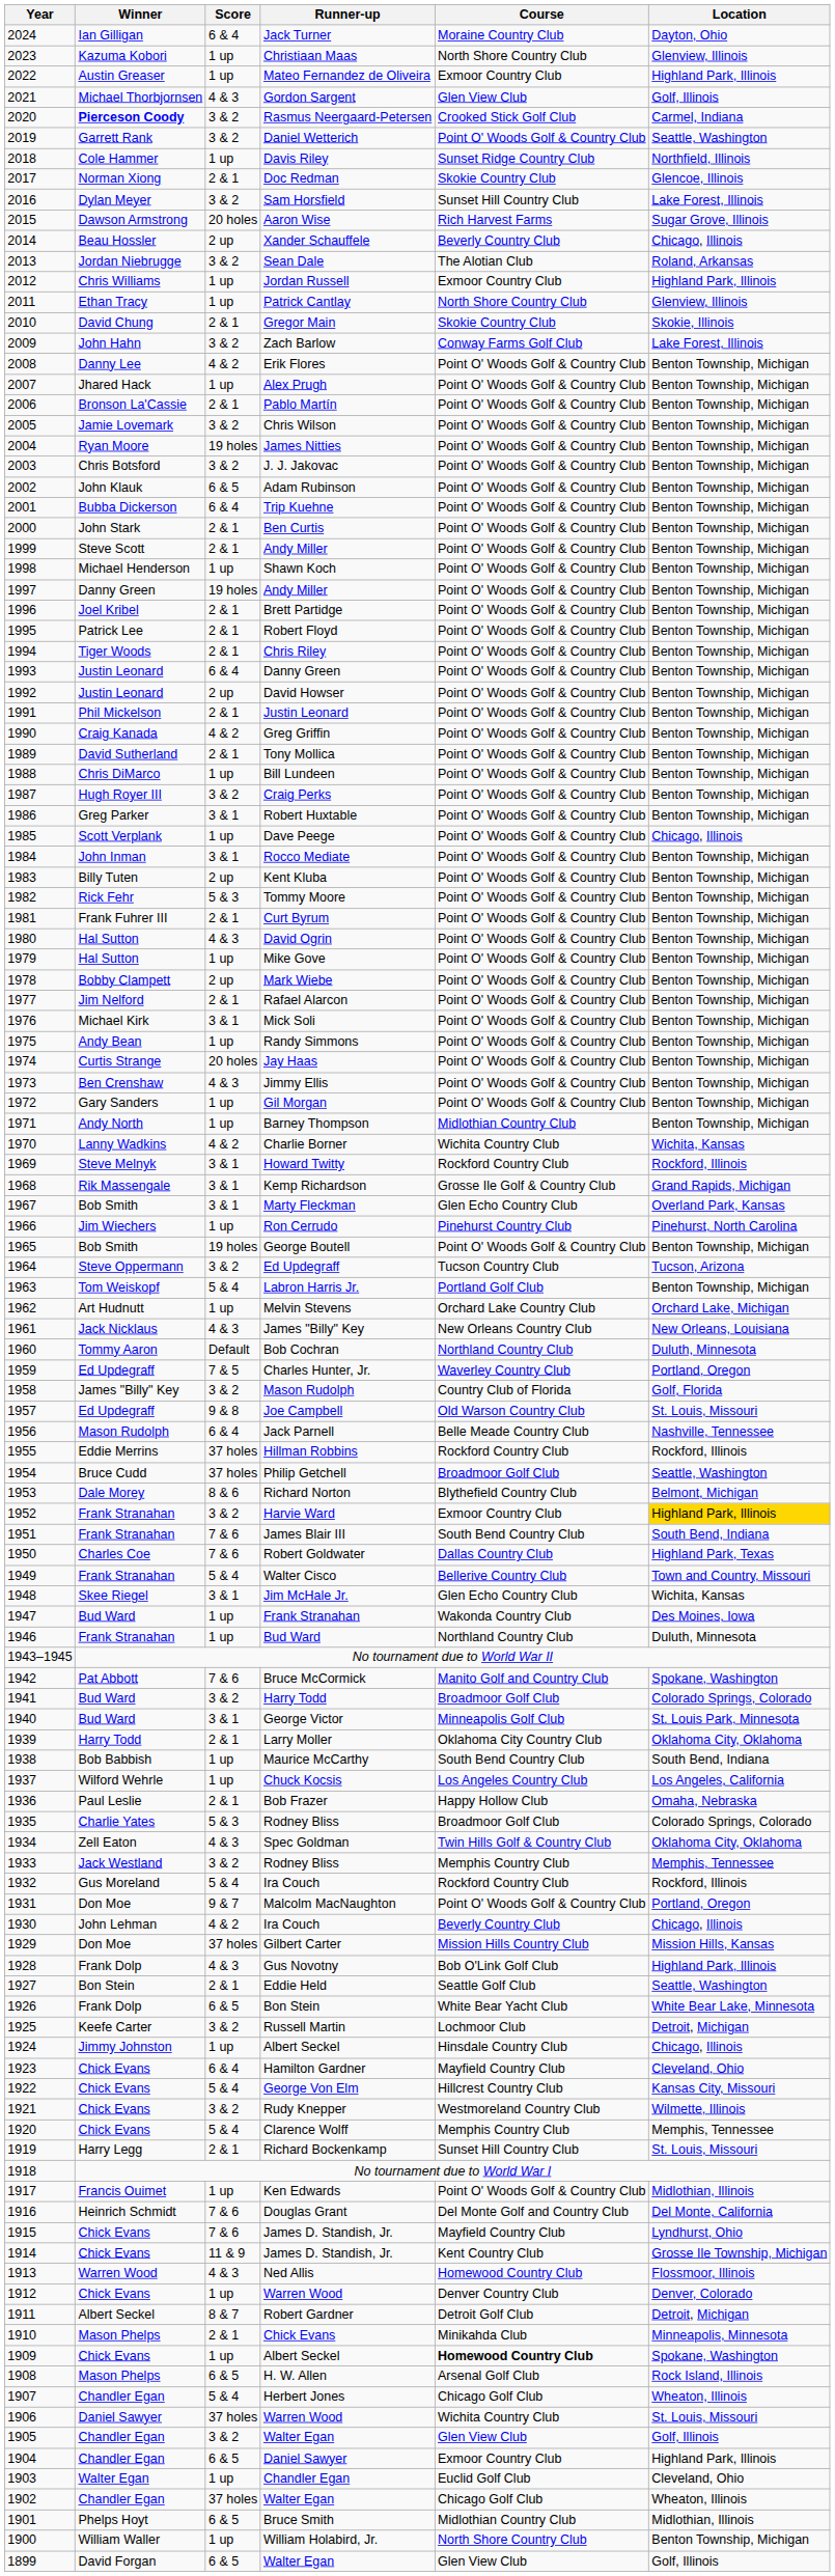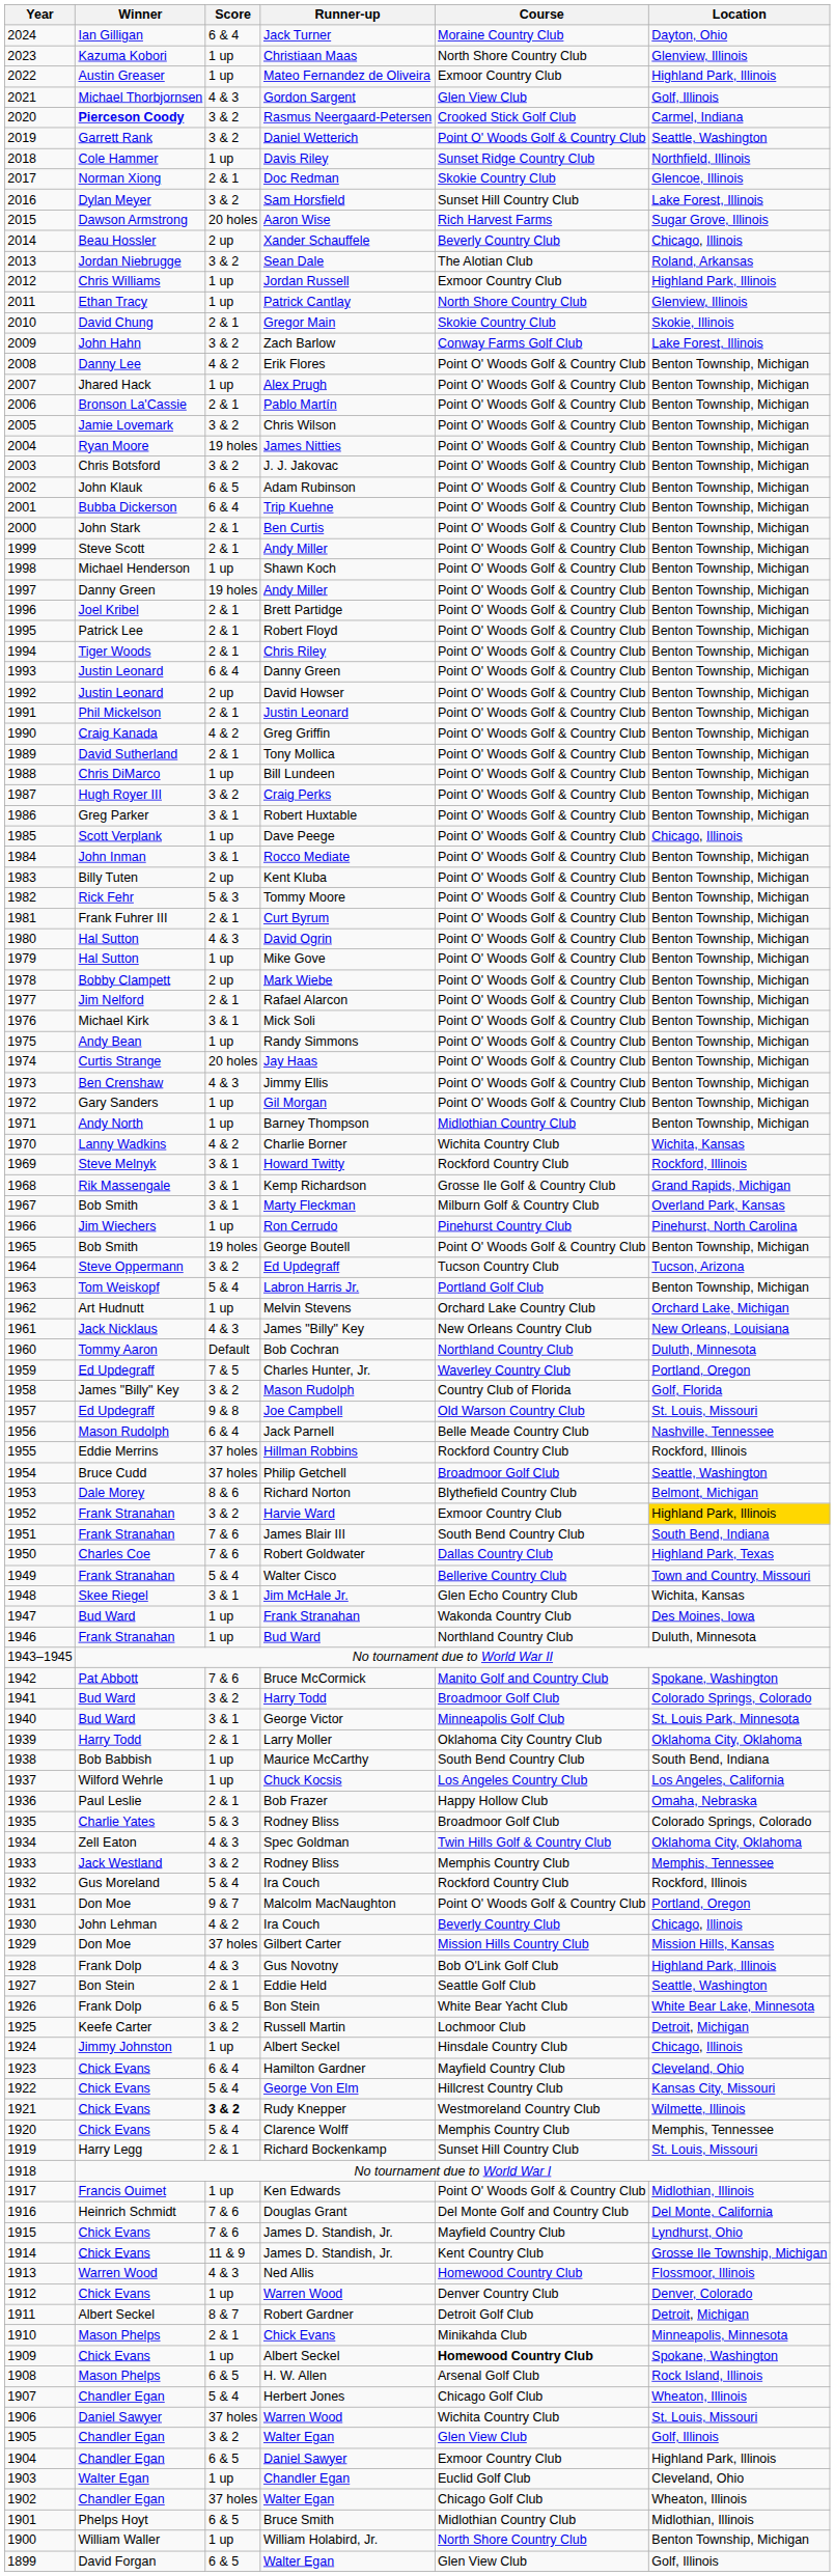Marty Fleckman | Course: Glen Echo Country Club -> Milburn Golf & Country Club
Rudy Knepper | Score: normal -> bold
